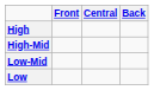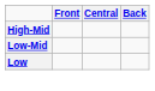- row: High
